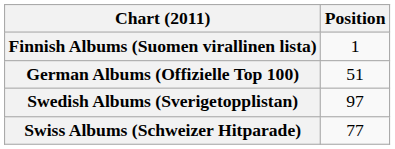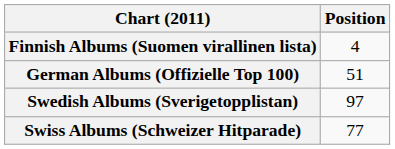Finnish Albums (Suomen virallinen lista) | Position: 1 -> 4
